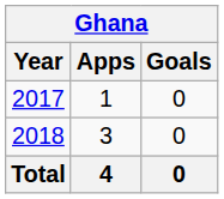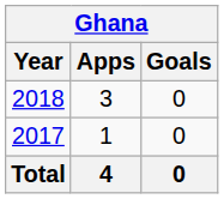rows swapped: 2017 <-> 2018
